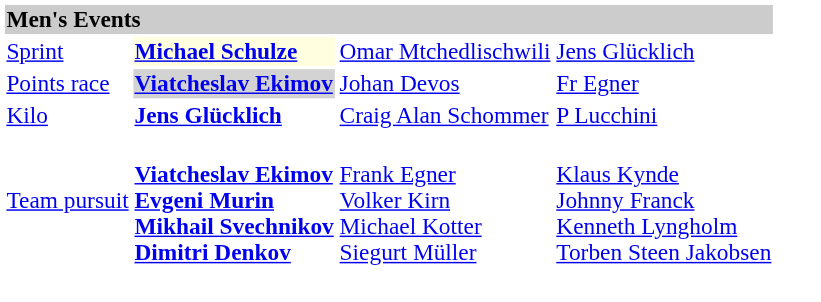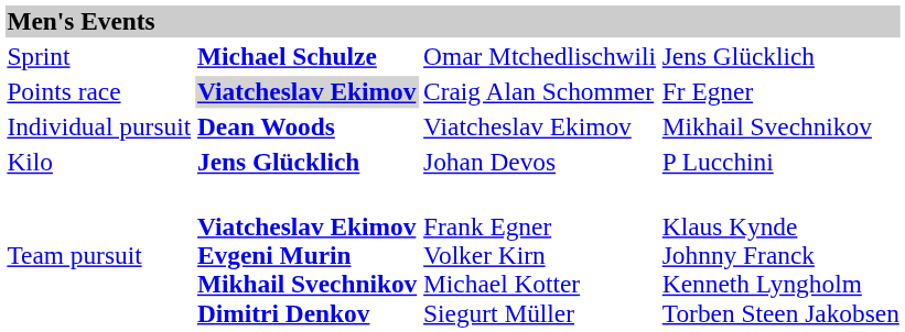Sprint | column 2: lightyellow background -> no background
Points race | column 3: Johan Devos -> Craig Alan Schommer
+ row: Individual pursuit | Dean Woods | Viatcheslav Ekimov | Mikhail Svechnikov
Kilo | column 3: Craig Alan Schommer -> Johan Devos
